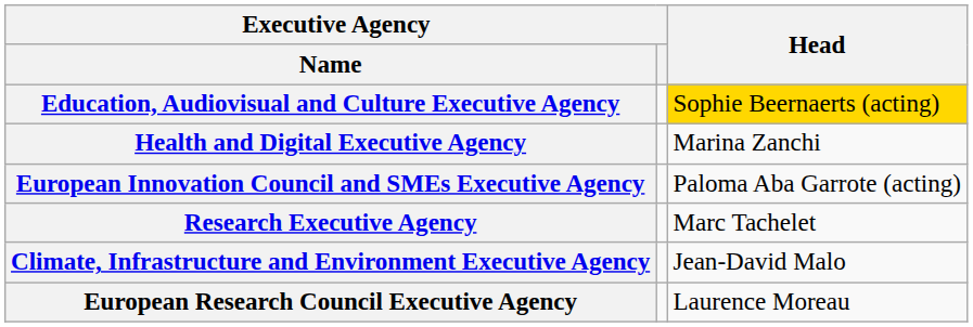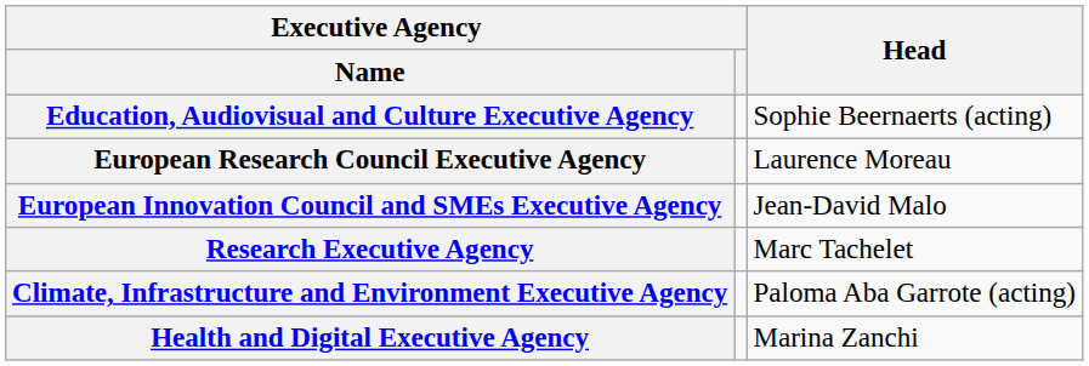Education, Audiovisual and Culture Executive Agency | Head: gold background -> no background
rows swapped: European Research Council Executive Agency <-> Health and Digital Executive Agency
European Innovation Council and SMEs Executive Agency | Head: Paloma Aba Garrote (acting) -> Jean-David Malo
Climate, Infrastructure and Environment Executive Agency | Head: Jean-David Malo -> Paloma Aba Garrote (acting)
